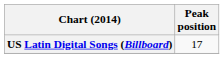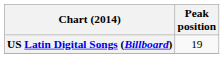US Latin Digital Songs (Billboard) | Peak position: 17 -> 19
